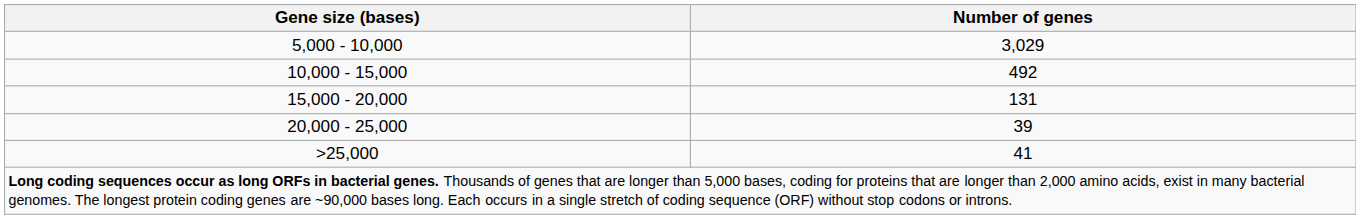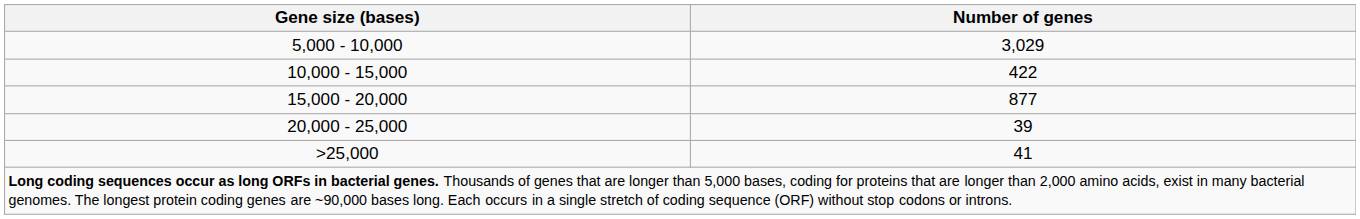10,000 - 15,000 | Number of genes: 492 -> 422
15,000 - 20,000 | Number of genes: 131 -> 877
